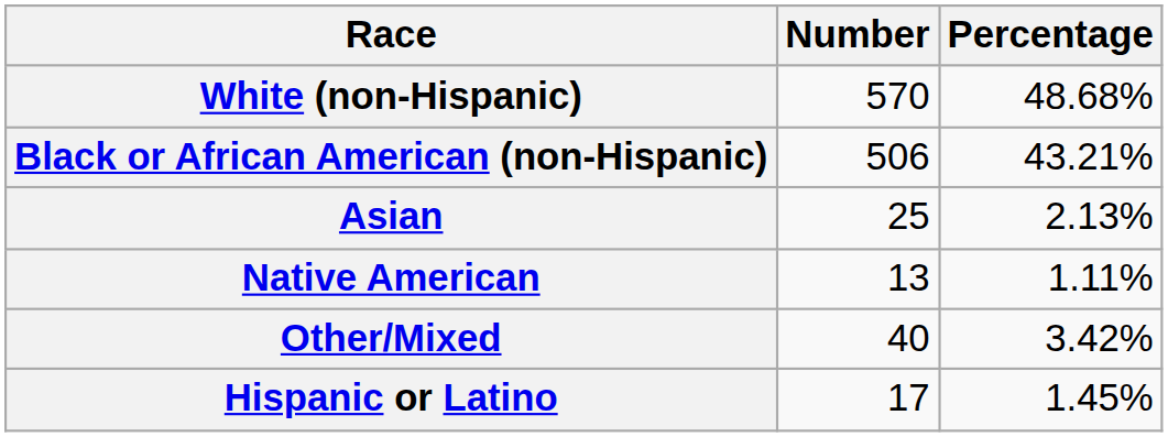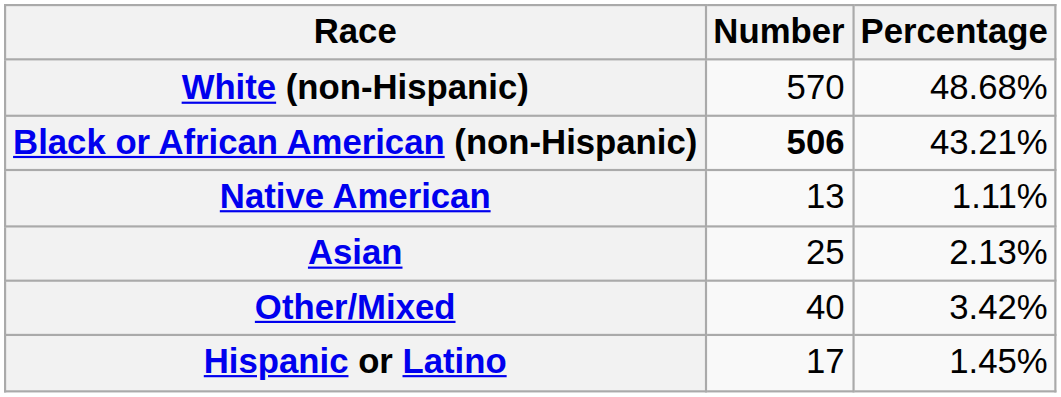Black or African American (non-Hispanic) | Number: normal -> bold
rows swapped: Native American <-> Asian
